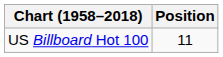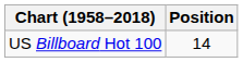US Billboard Hot 100 | Position: 11 -> 14
